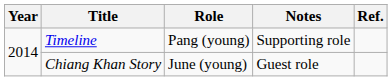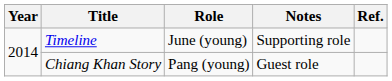Timeline | Role: Pang (young) -> June (young)
Chiang Khan Story | Role: June (young) -> Pang (young)
